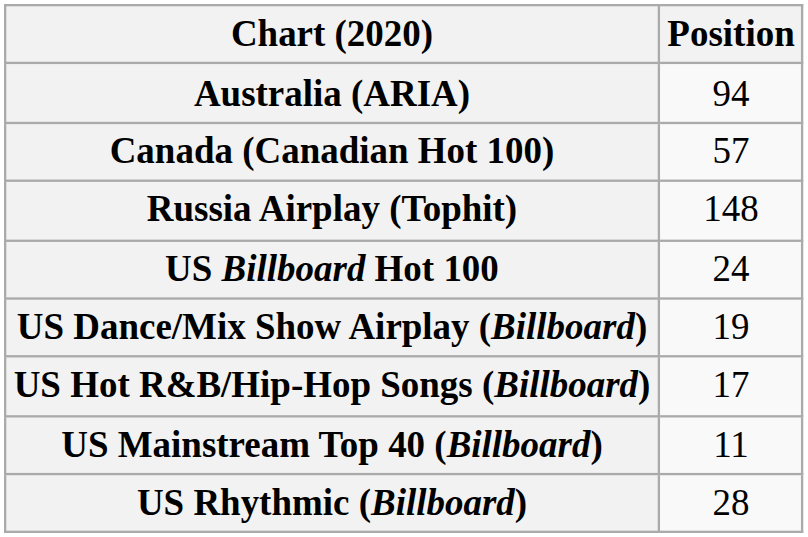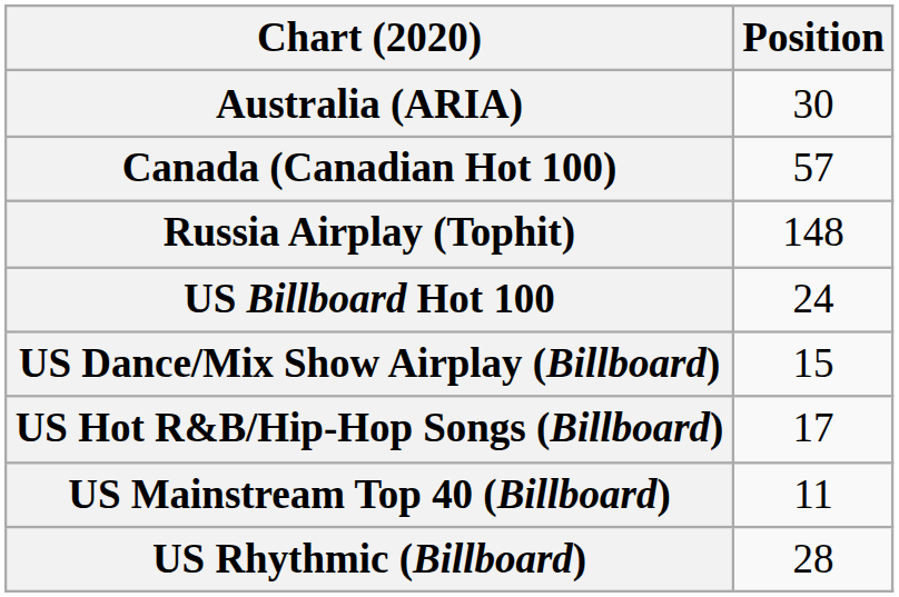Australia (ARIA) | Position: 94 -> 30
US Dance/Mix Show Airplay (Billboard) | Position: 19 -> 15
